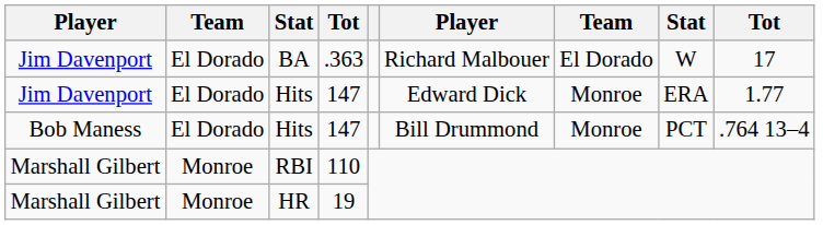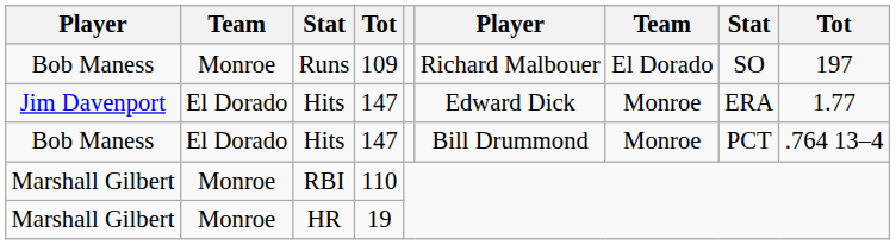- row: Jim Davenport | El Dorado | BA | .363 | Richard Malbouer | El Dorado | W | 17
+ row: Bob Maness | Monroe | Runs | 109 | Richard Malbouer | El Dorado | SO | 197
